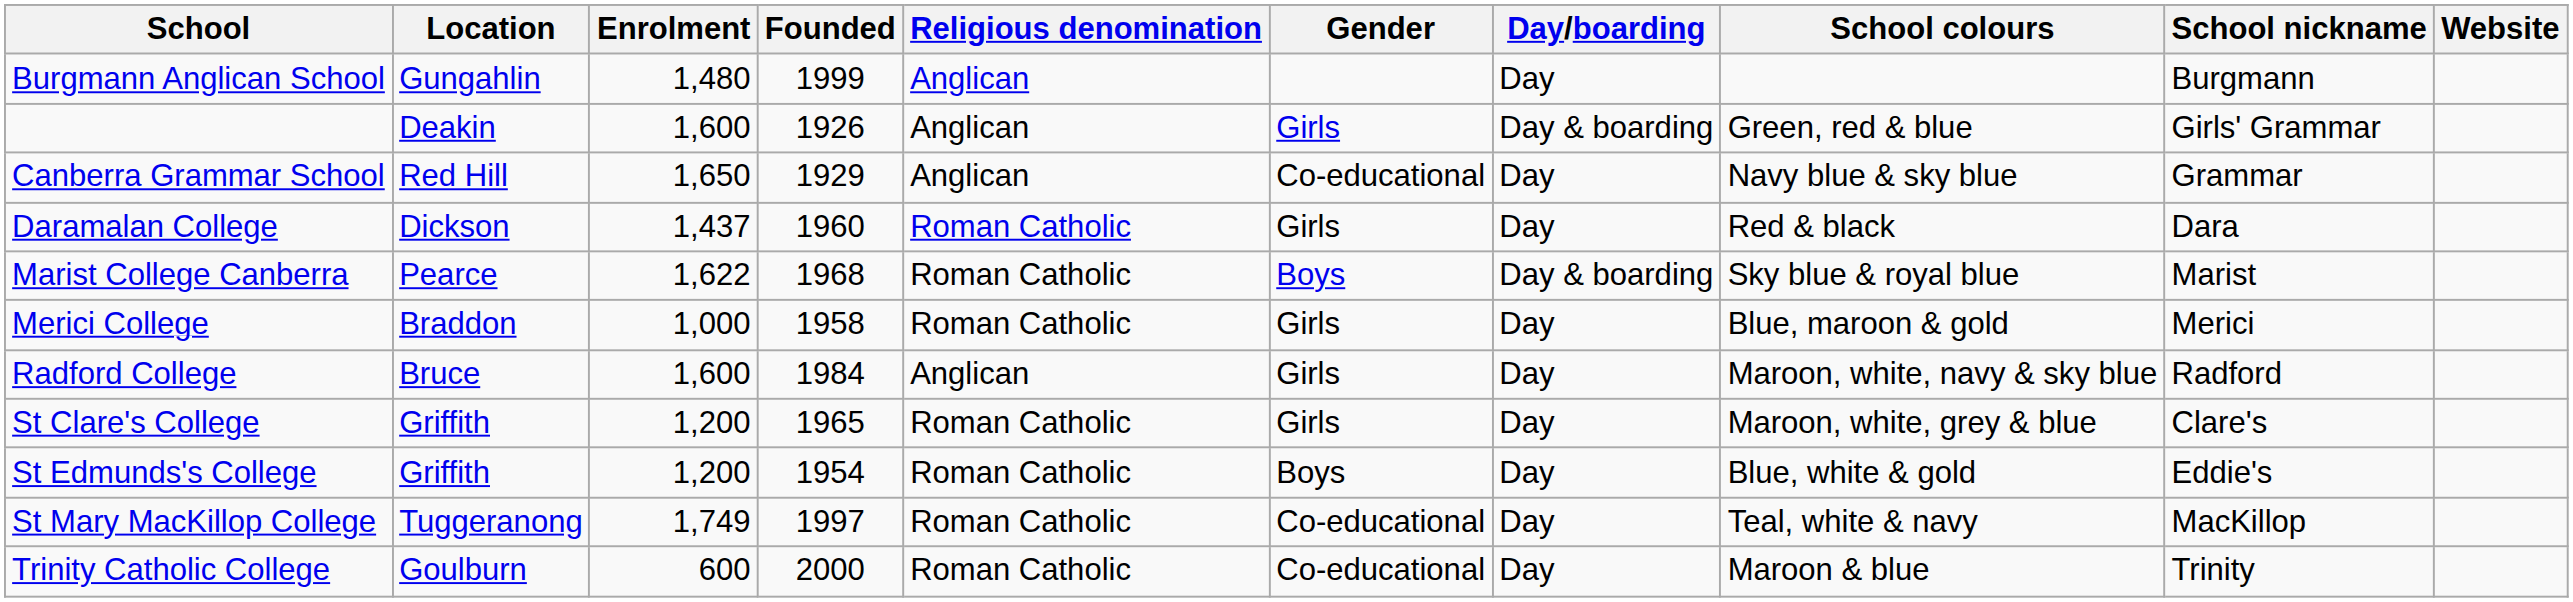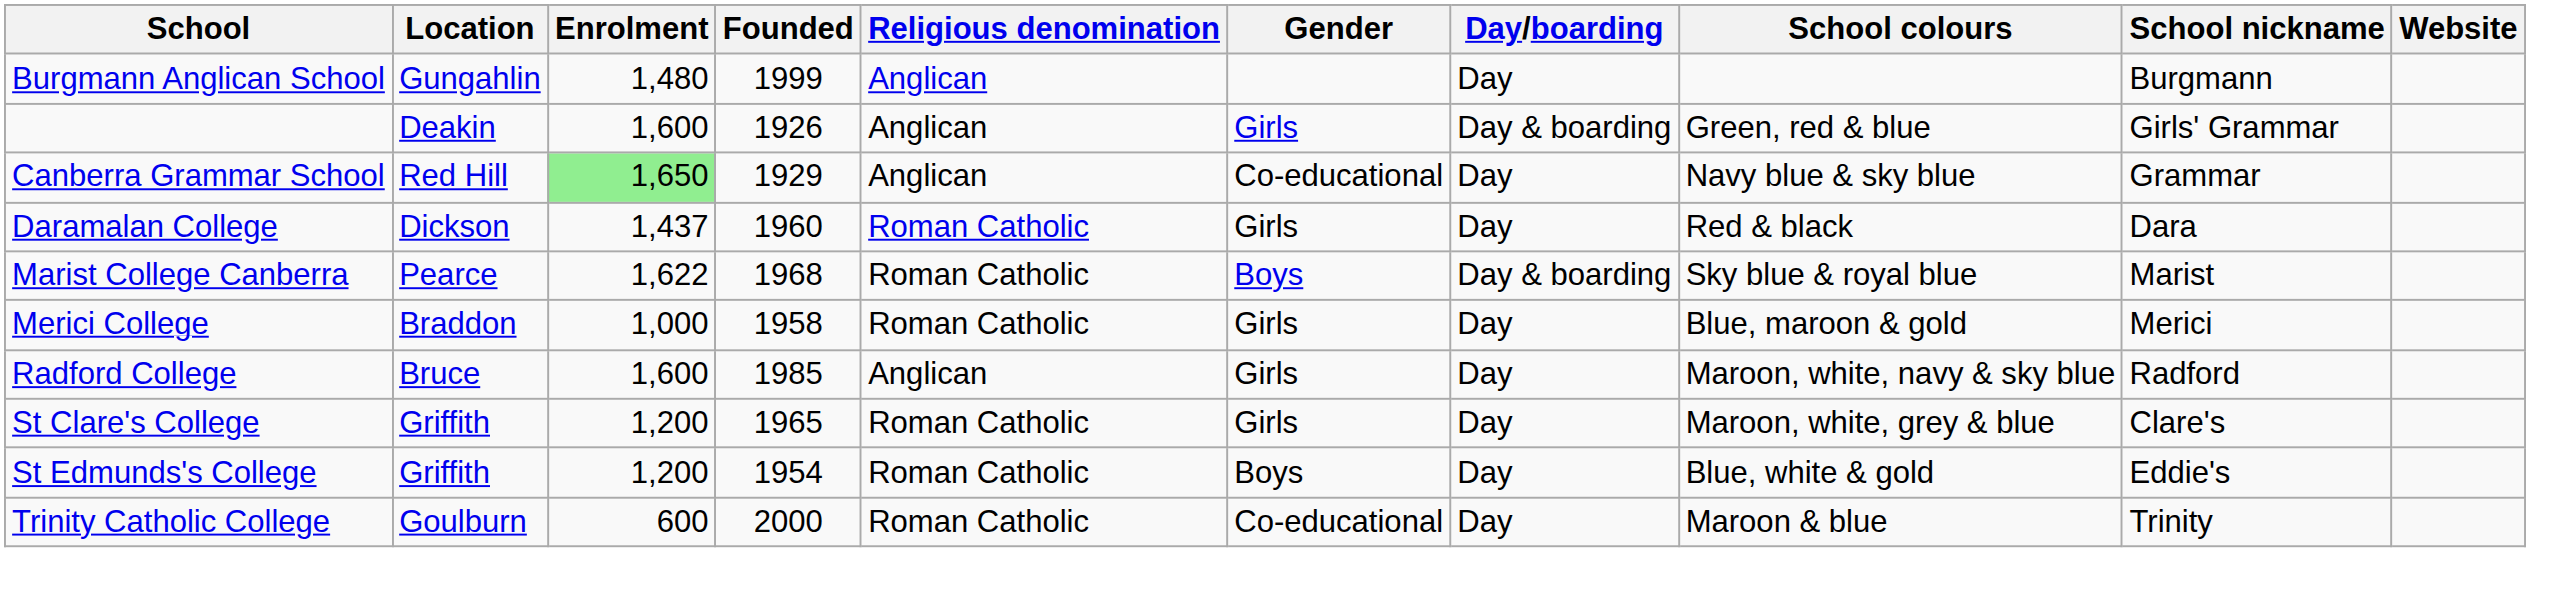Canberra Grammar School | Enrolment: no background -> lightgreen background
Radford College | Founded: 1984 -> 1985
- row: St Mary MacKillop College | Tuggeranong | 1,749 | 1997 | Roman Catholic | Co-educational | Day | Teal, white & navy | MacKillop
